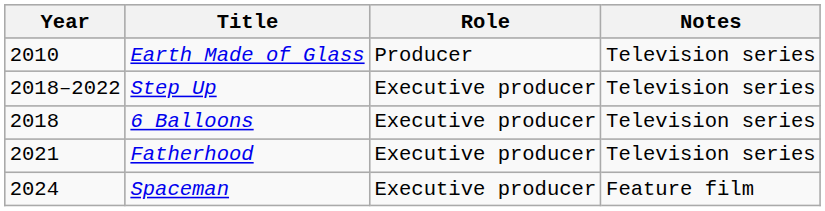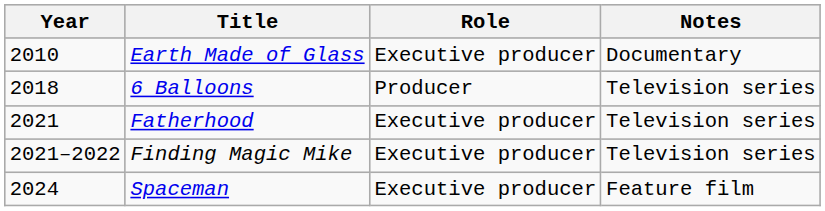Earth Made of Glass | Role: Producer -> Executive producer
Earth Made of Glass | Notes: Television series -> Documentary
- row: 2018–2022 | Step Up | Executive producer | Television series
6 Balloons | Role: Executive producer -> Producer
+ row: 2021–2022 | Finding Magic Mike | Executive producer | Television series
